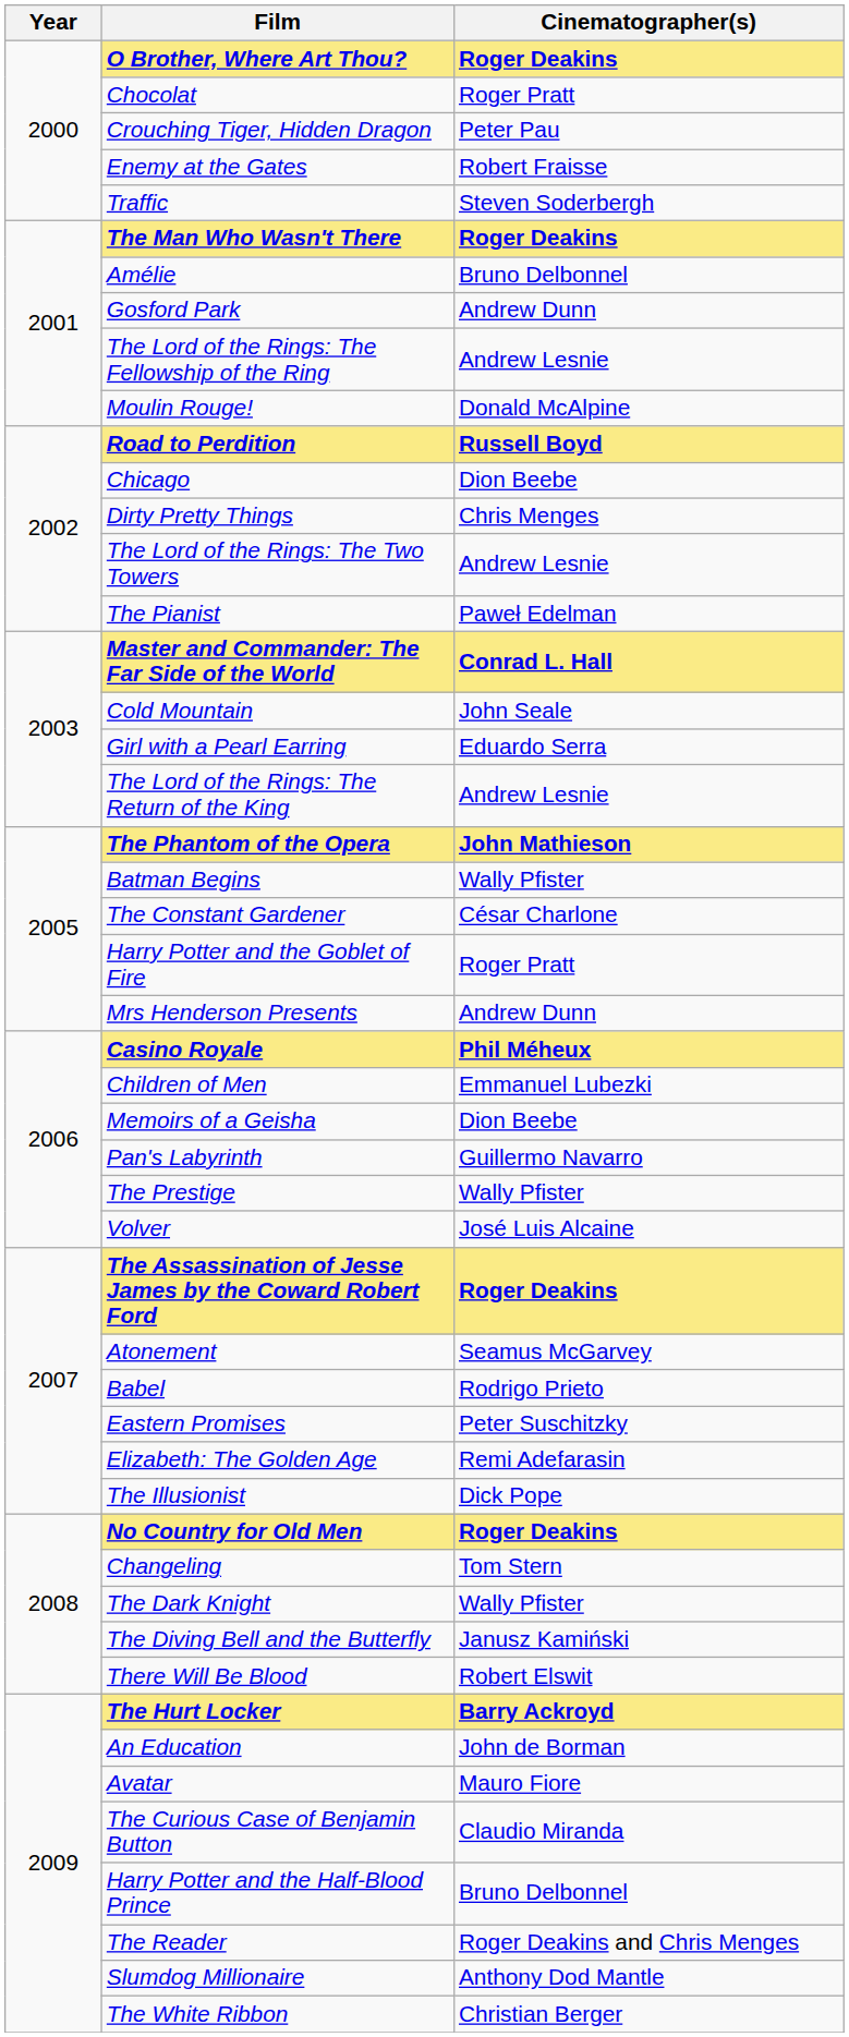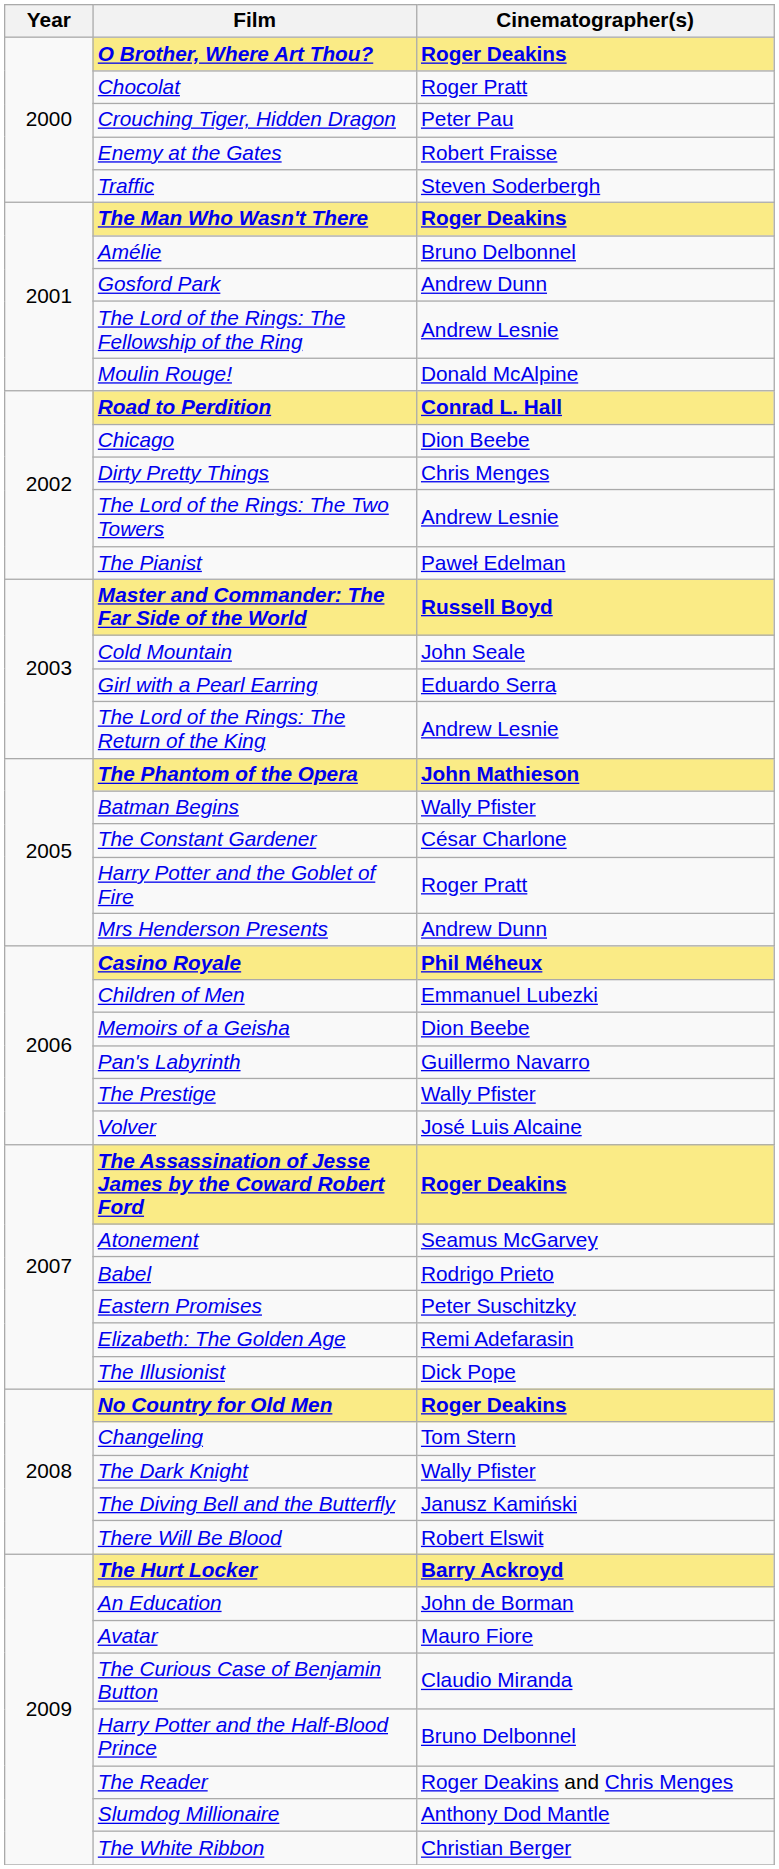Road to Perdition | Cinematographer(s): Russell Boyd -> Conrad L. Hall
Master and Commander: The Far Side of the World | Cinematographer(s): Conrad L. Hall -> Russell Boyd
